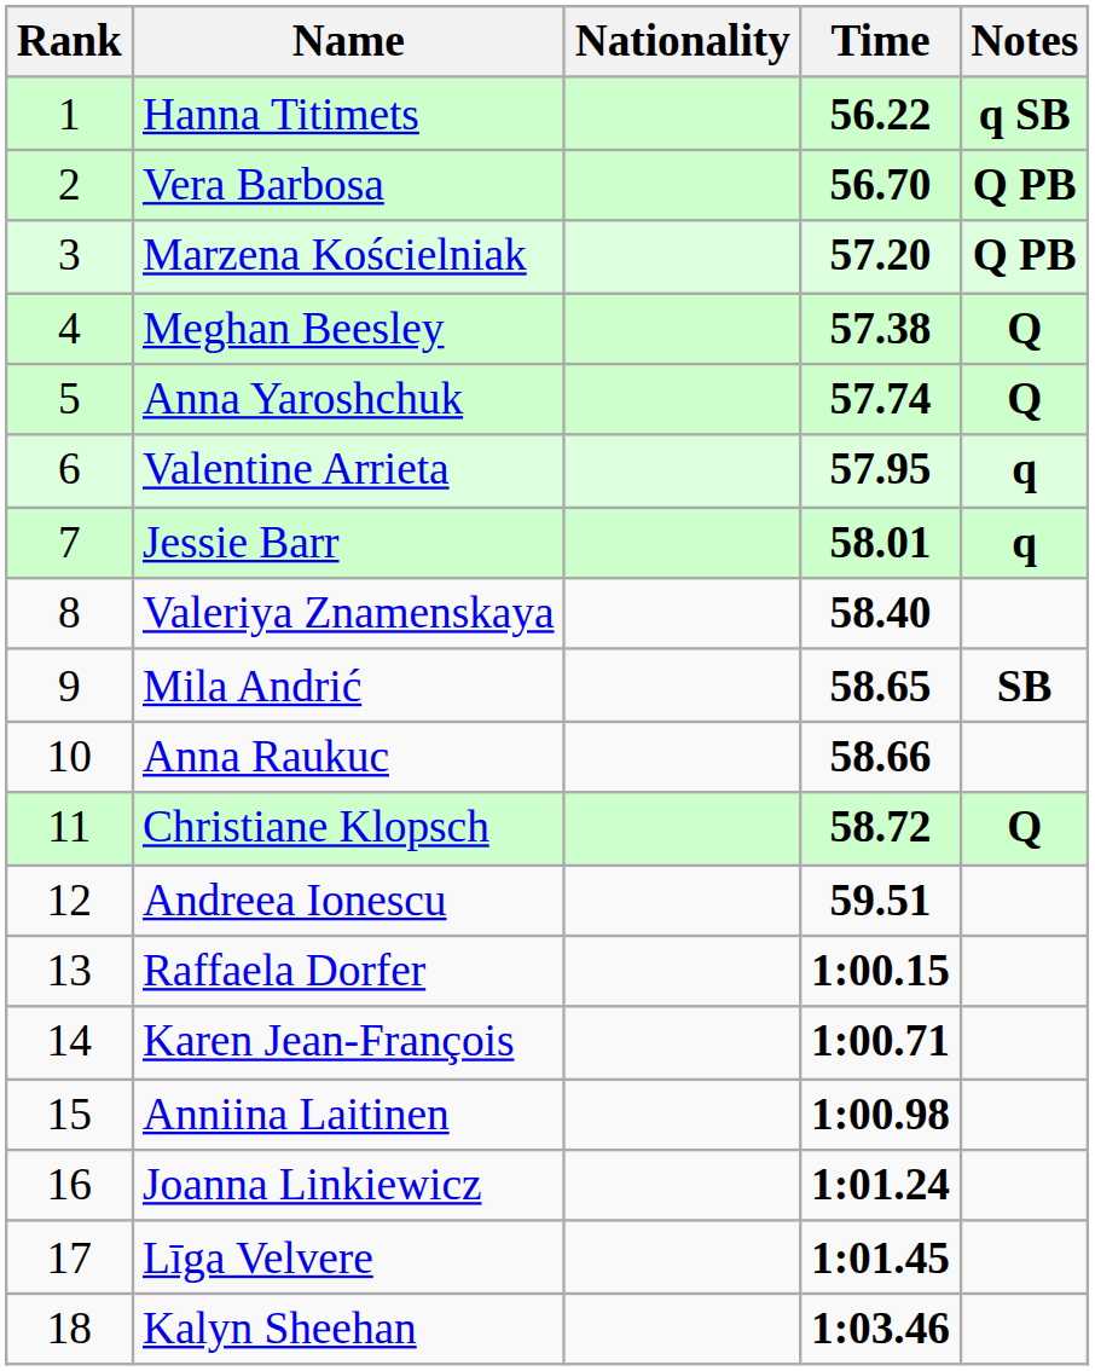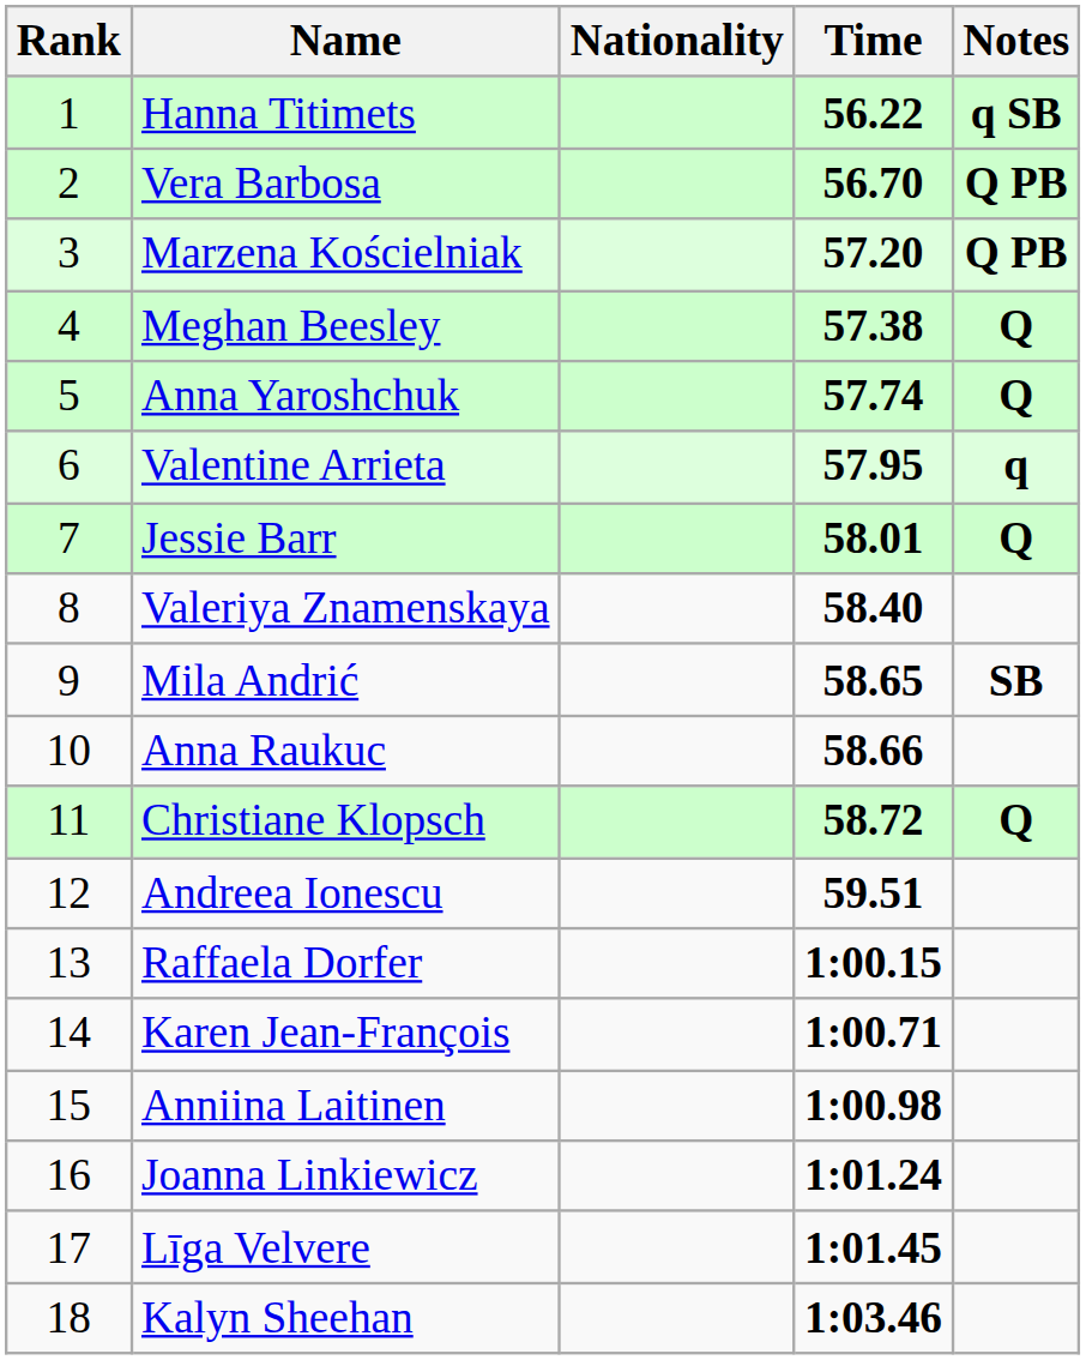Jessie Barr | Notes: q -> Q
